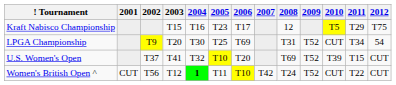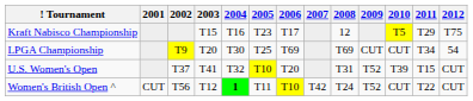LPGA Championship | 2008: T31 -> T69
LPGA Championship | 2009: T52 -> CUT
U.S. Women's Open | 2008: T69 -> T31
